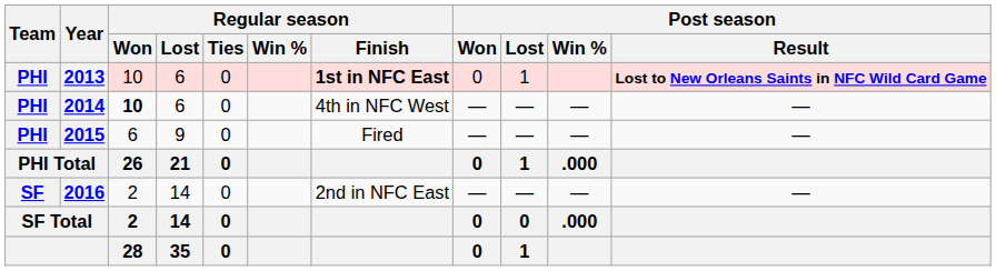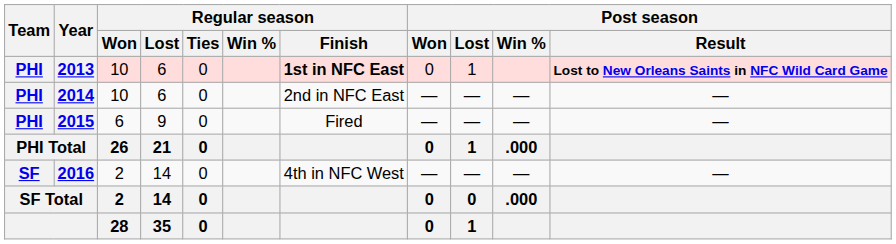2014 | Regular season / Won: bold -> normal
2014 | Regular season / Finish: 4th in NFC West -> 2nd in NFC East
2016 | Regular season / Finish: 2nd in NFC East -> 4th in NFC West
